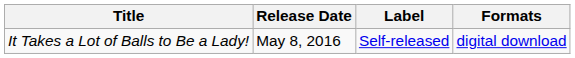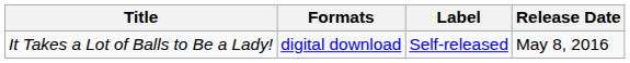columns swapped: Release Date <-> Formats
